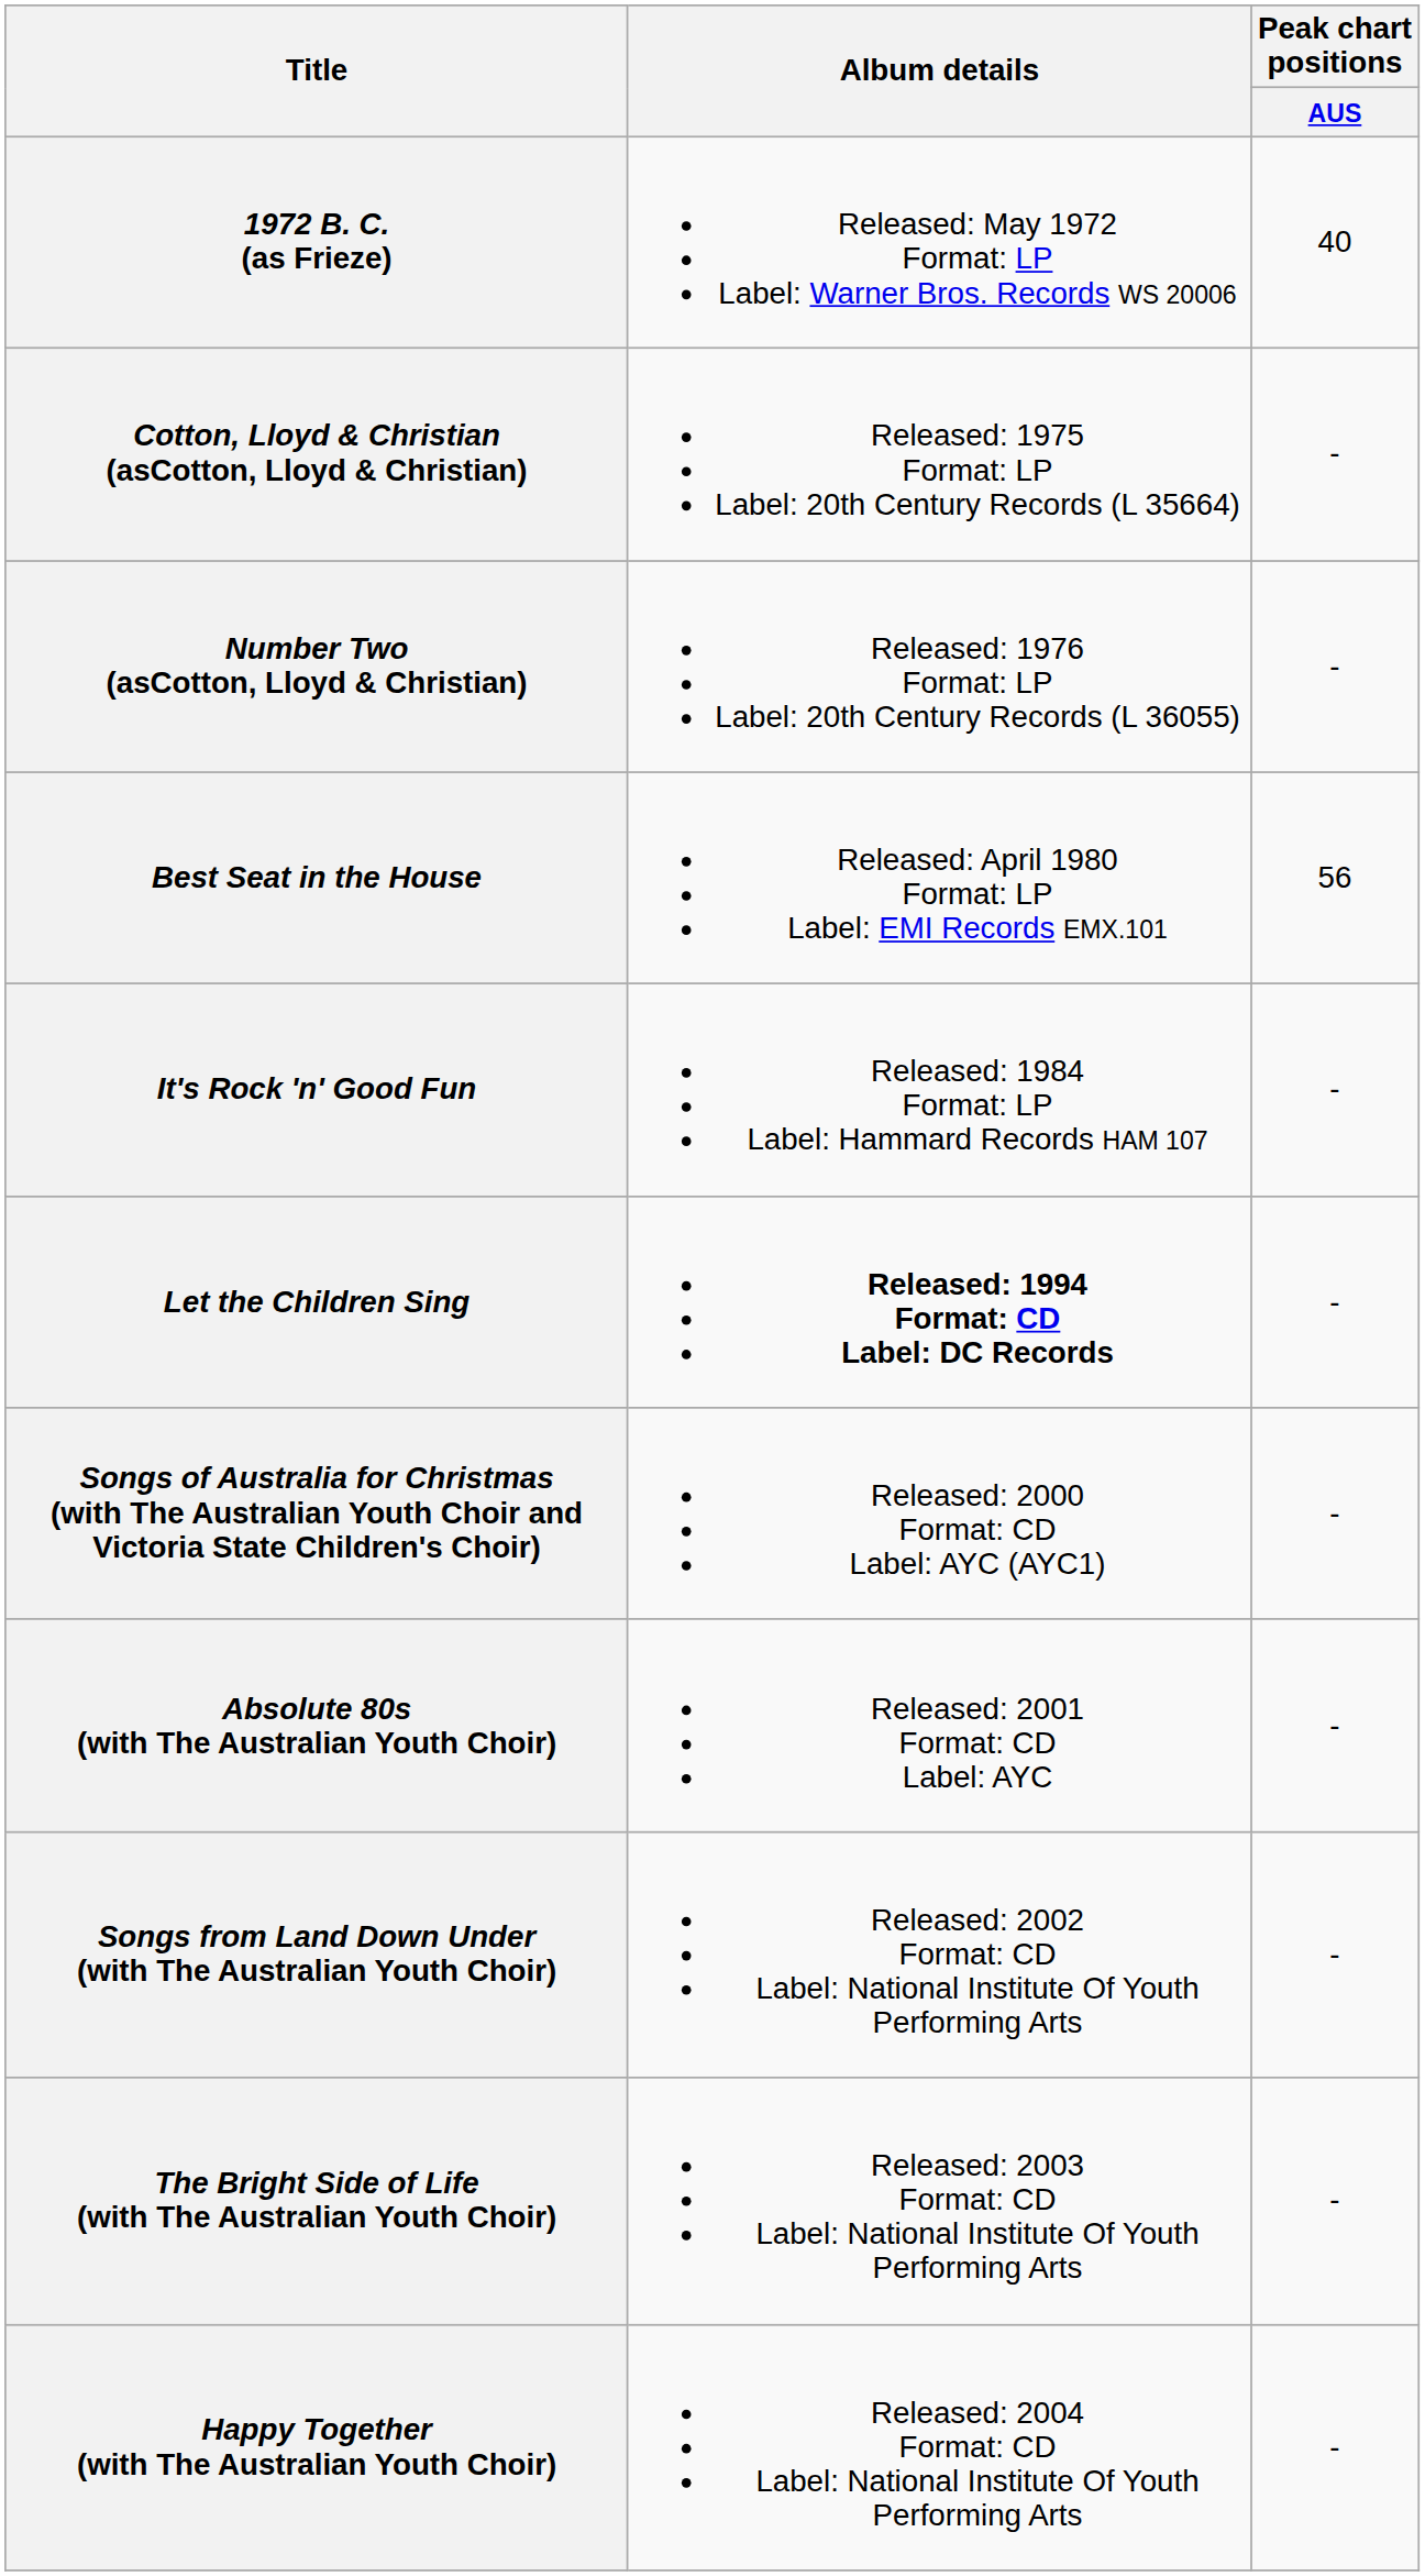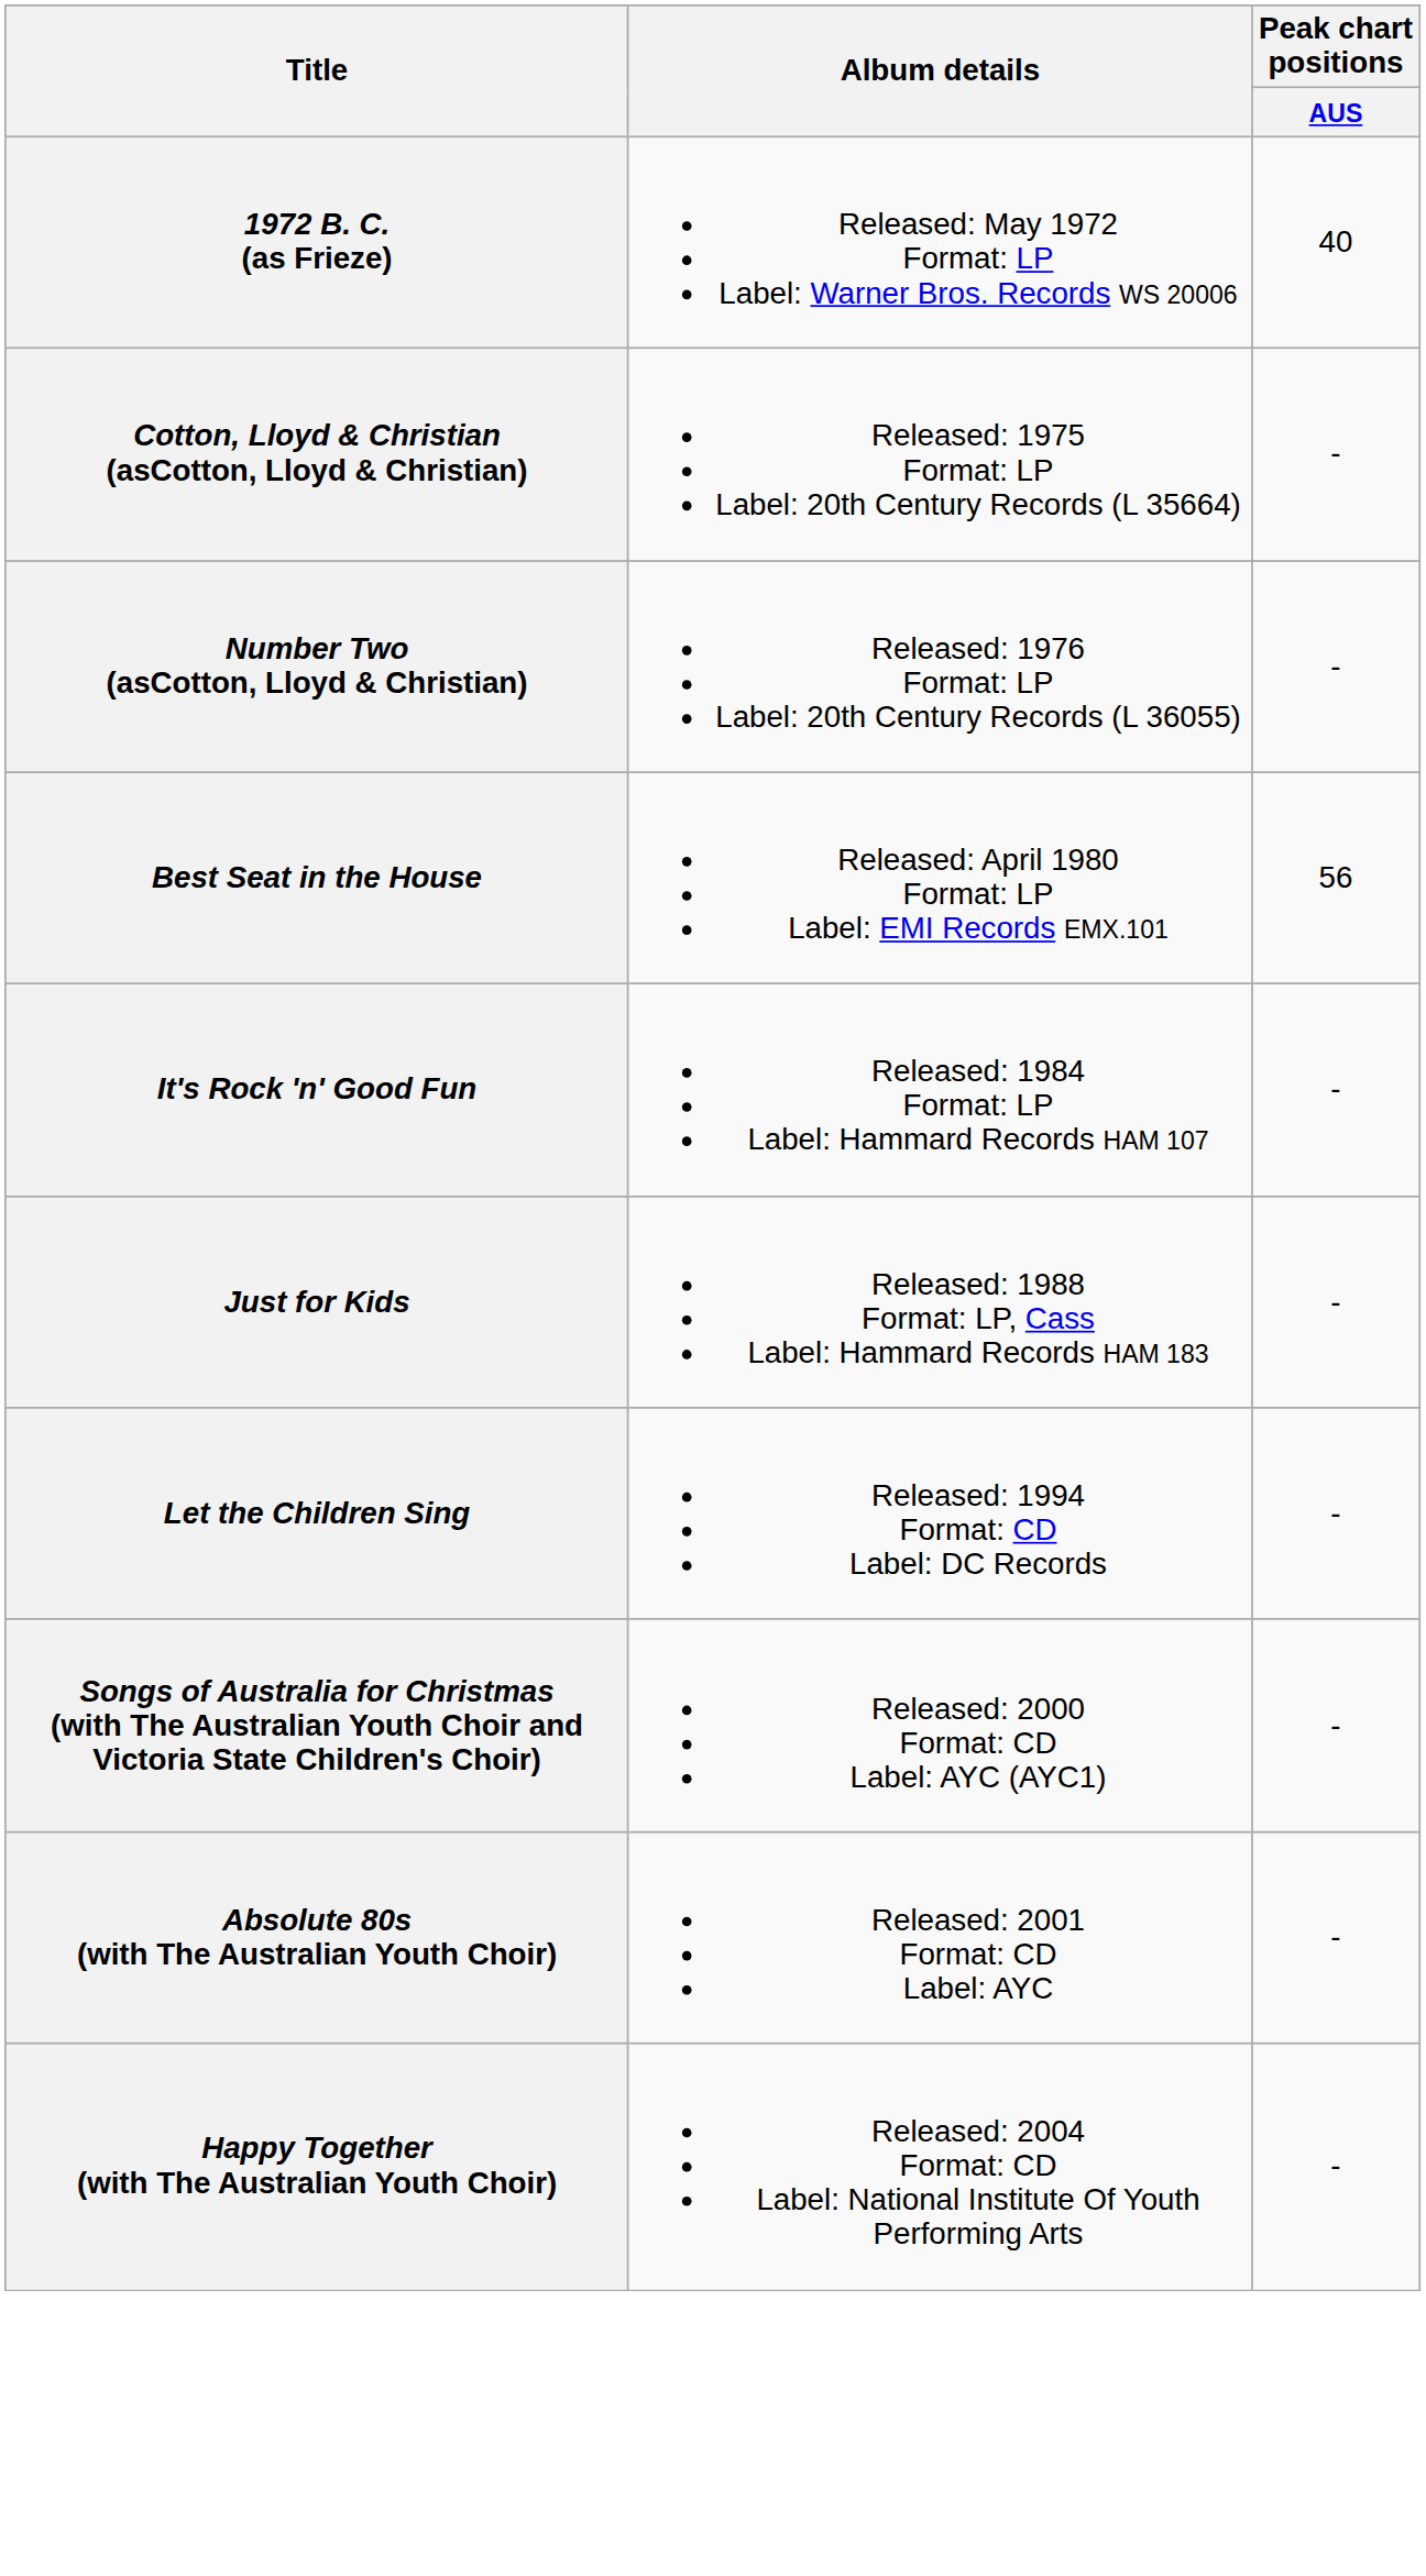+ row: Just for Kids | Released: 1988 Format: LP, Cass Label: Hammard Records HAM 183 | -
Let the Children Sing | Album details: bold -> normal
- row: Songs from Land Down Under (with The Australian Youth Choir) | Released: 2002 Format: CD Label: National Institute Of Youth Performing Arts | -
- row: The Bright Side of Life (with The Australian Youth Choir) | Released: 2003 Format: CD Label: National Institute Of Youth Performing Arts | -
